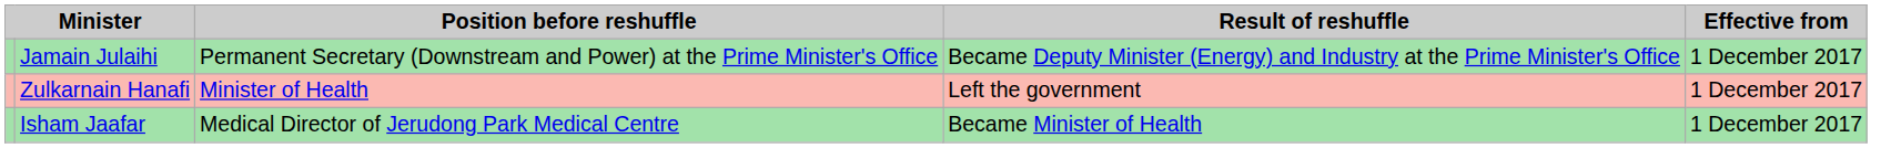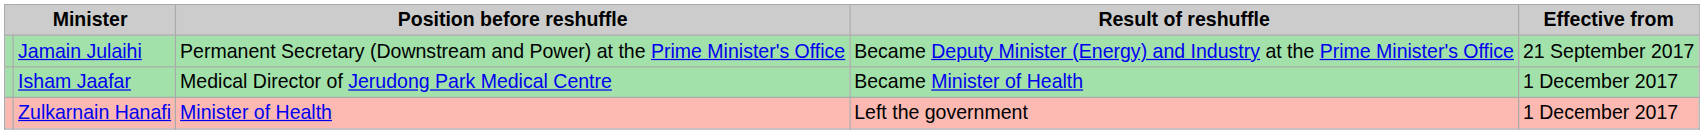Jamain Julaihi | Effective from: 1 December 2017 -> 21 September 2017
rows swapped: Zulkarnain Hanafi <-> Isham Jaafar
